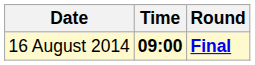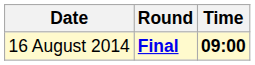columns swapped: Time <-> Round
